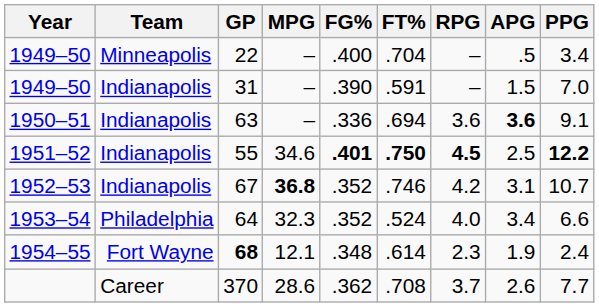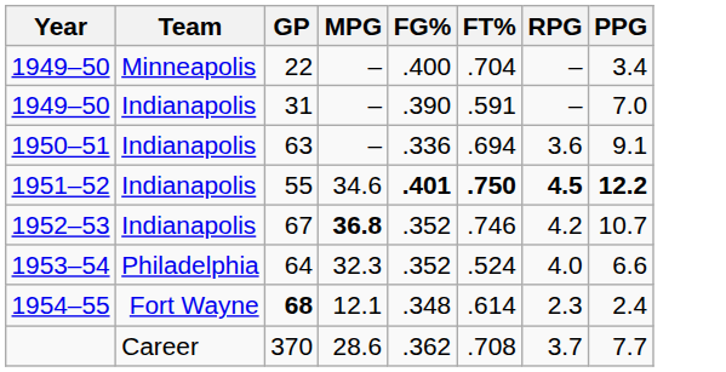- column: APG | .5 | 1.5 | 3.6 | 2.5 | 3.1 | 3.4 | 1.9 | 2.6
